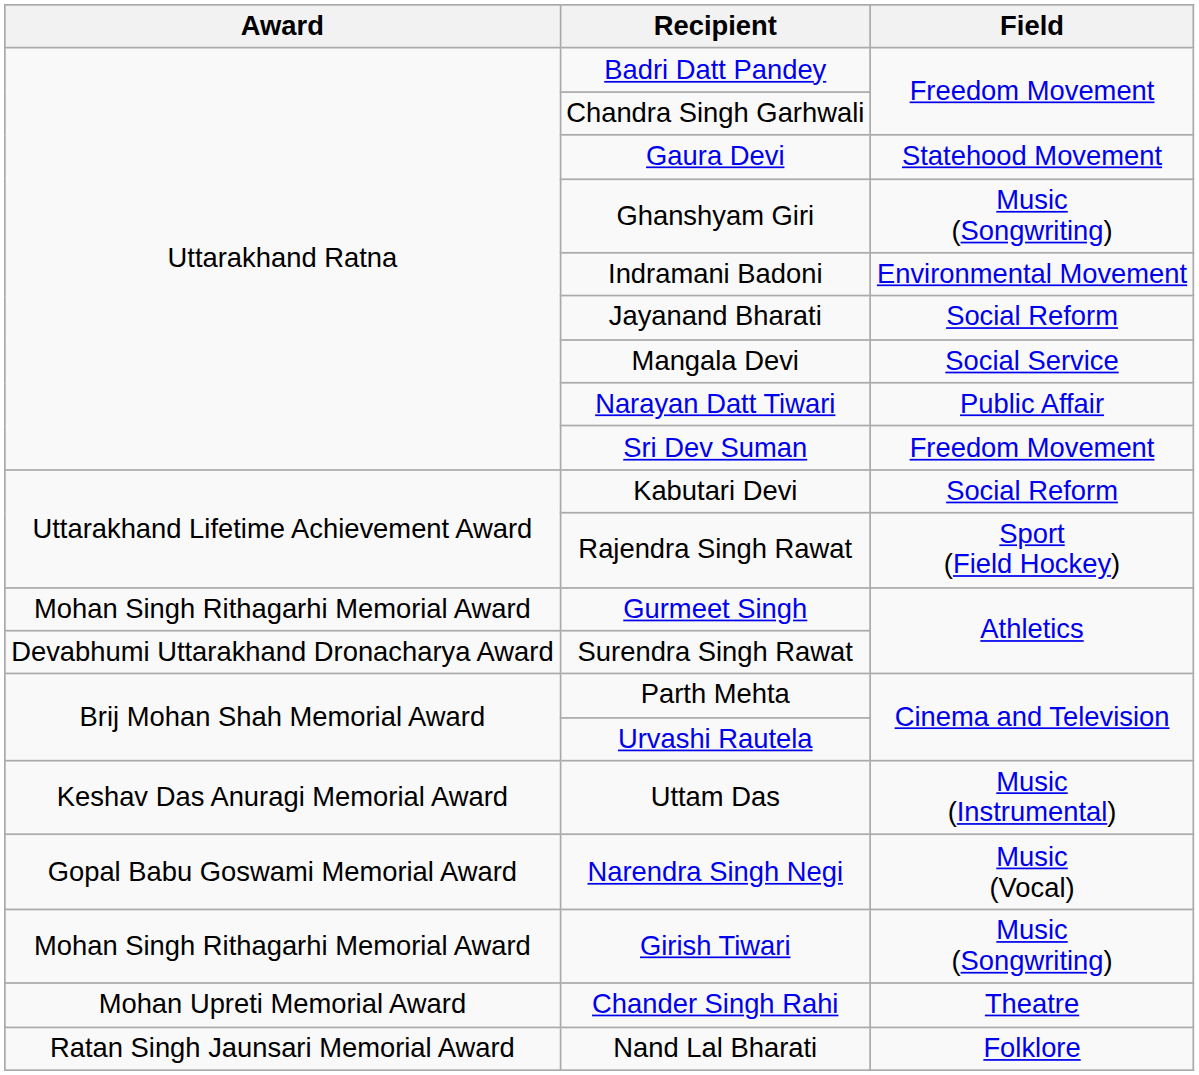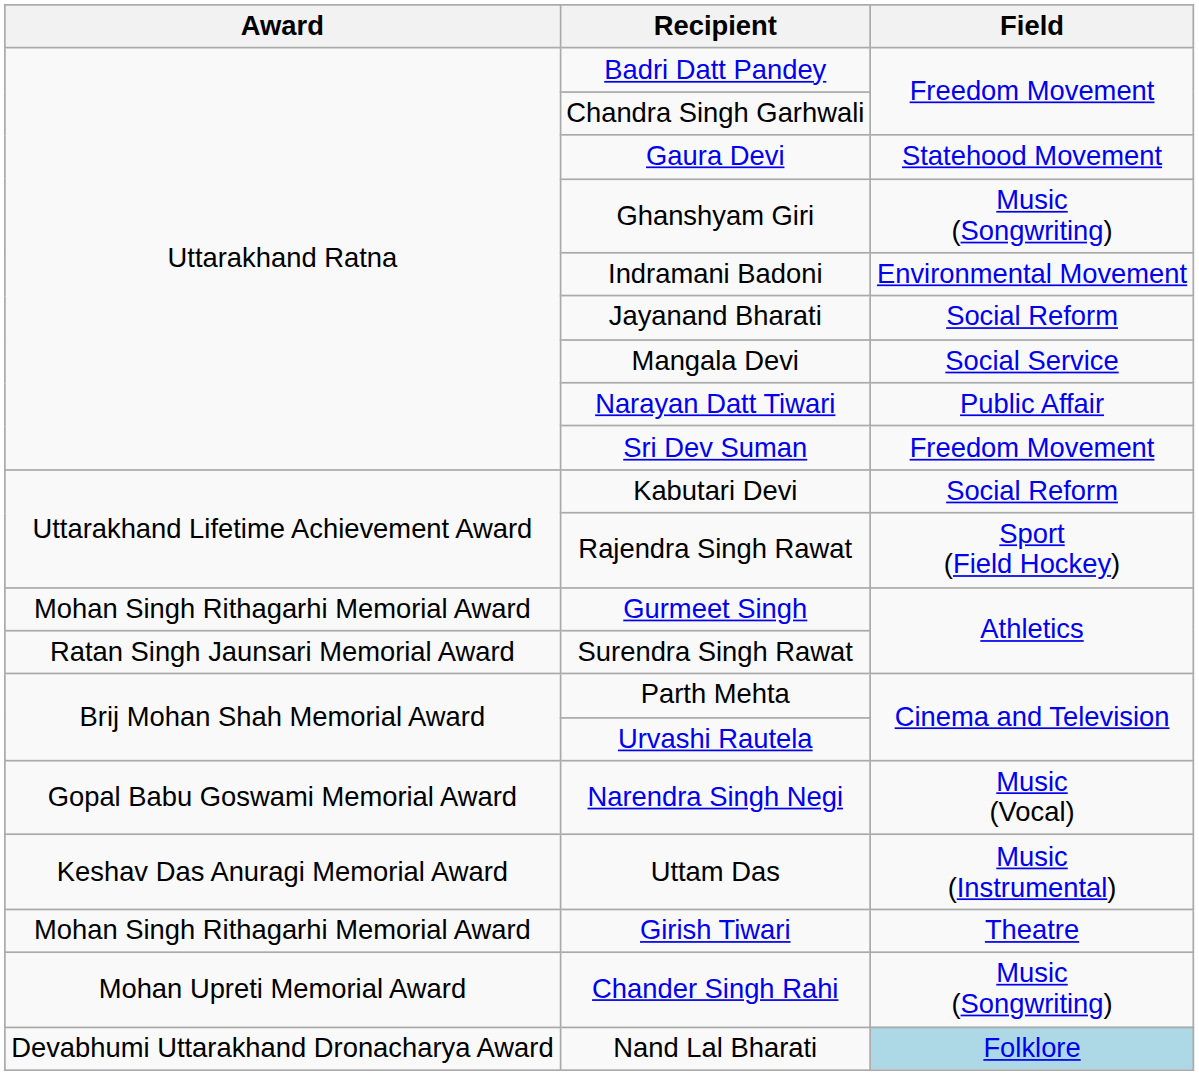Surendra Singh Rawat | Award: Devabhumi Uttarakhand Dronacharya Award -> Ratan Singh Jaunsari Memorial Award
rows swapped: Narendra Singh Negi <-> Uttam Das
Girish Tiwari | Field: Music (Songwriting) -> Theatre
Chander Singh Rahi | Field: Theatre -> Music (Songwriting)
Nand Lal Bharati | Award: Ratan Singh Jaunsari Memorial Award -> Devabhumi Uttarakhand Dronacharya Award
Nand Lal Bharati | Field: no background -> lightblue background
